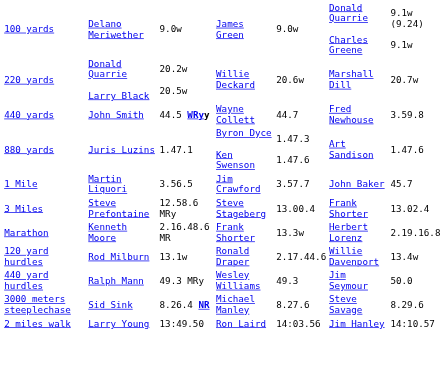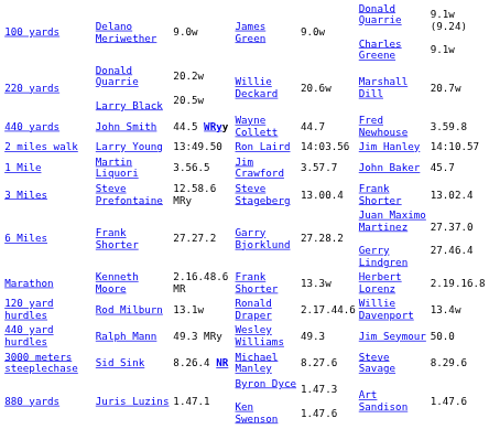rows swapped: 880 yards <-> 2 miles walk
+ row: 6 Miles | Frank Shorter | 27.27.2 | Garry Bjorklund | 27.28.2 | Juan Maximo Martinez Gerry Lindgren | 27.37.0 27.46.4
